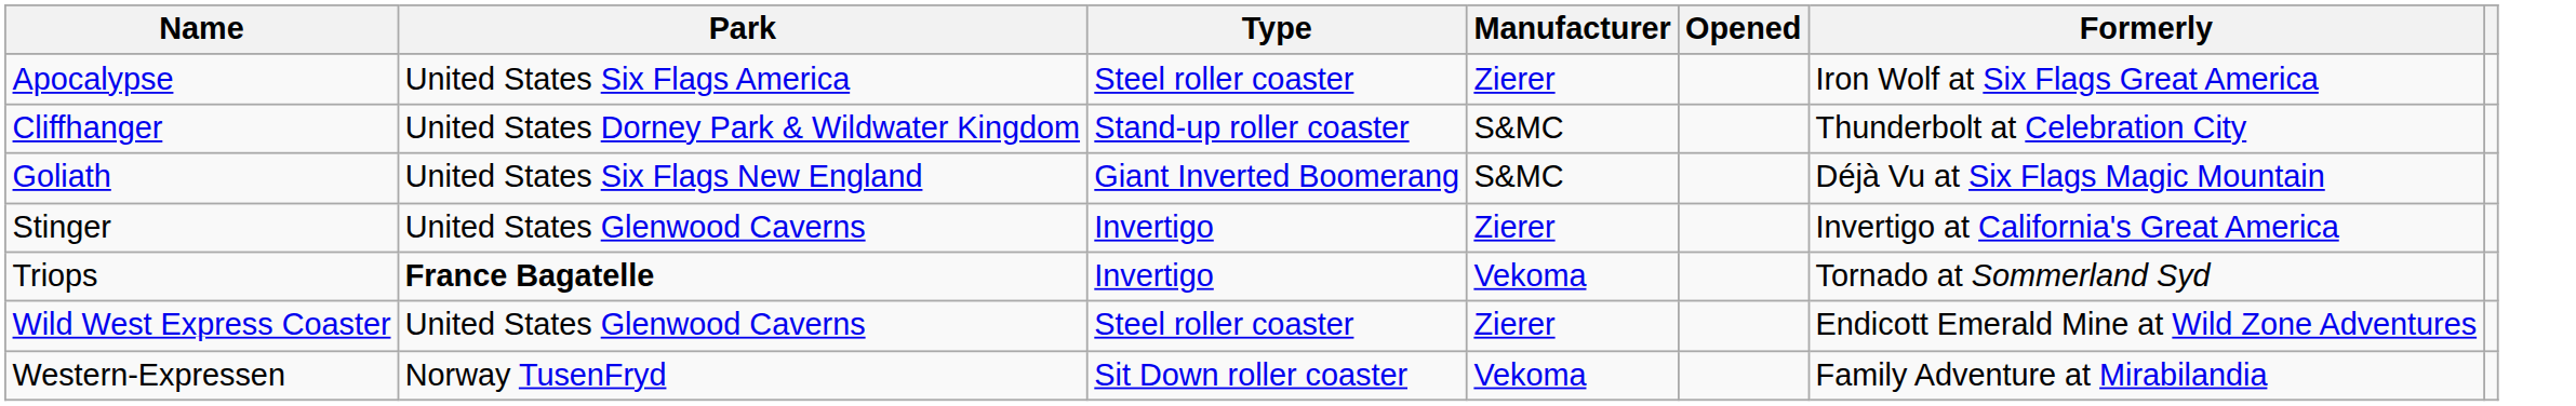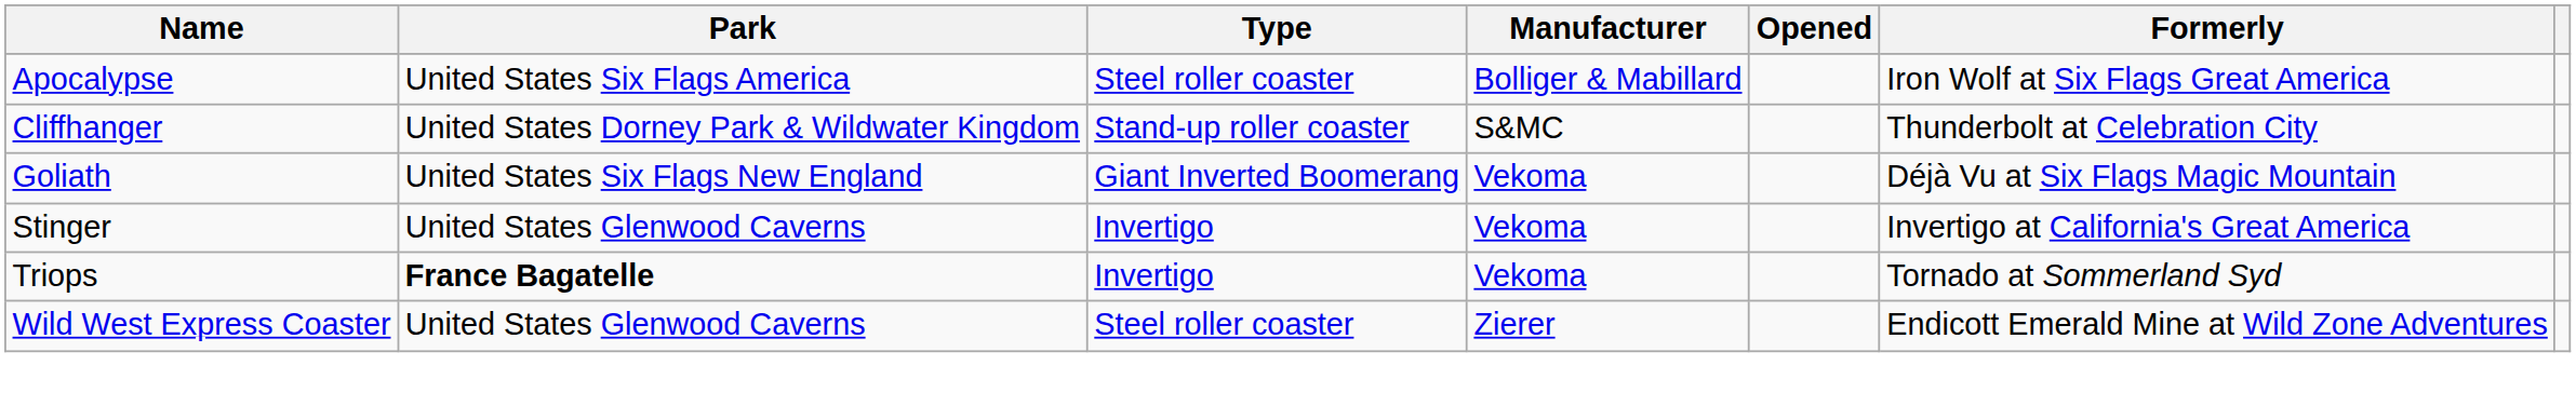Apocalypse | Manufacturer: Zierer -> Bolliger & Mabillard
Goliath | Manufacturer: S&MC -> Vekoma
Stinger | Manufacturer: Zierer -> Vekoma
- row: Western-Expressen | Norway TusenFryd | Sit Down roller coaster | Vekoma | Family Adventure at Mirabilandia
